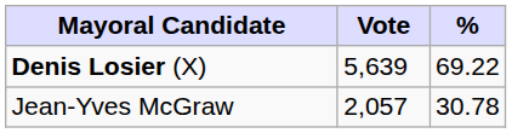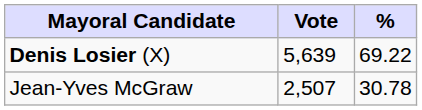Jean-Yves McGraw | Vote: 2,057 -> 2,507
